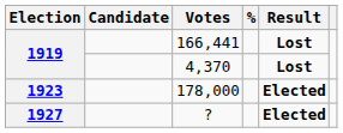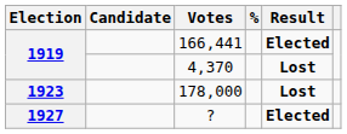166,441 | Result: Lost -> Elected
178,000 | Result: Elected -> Lost
